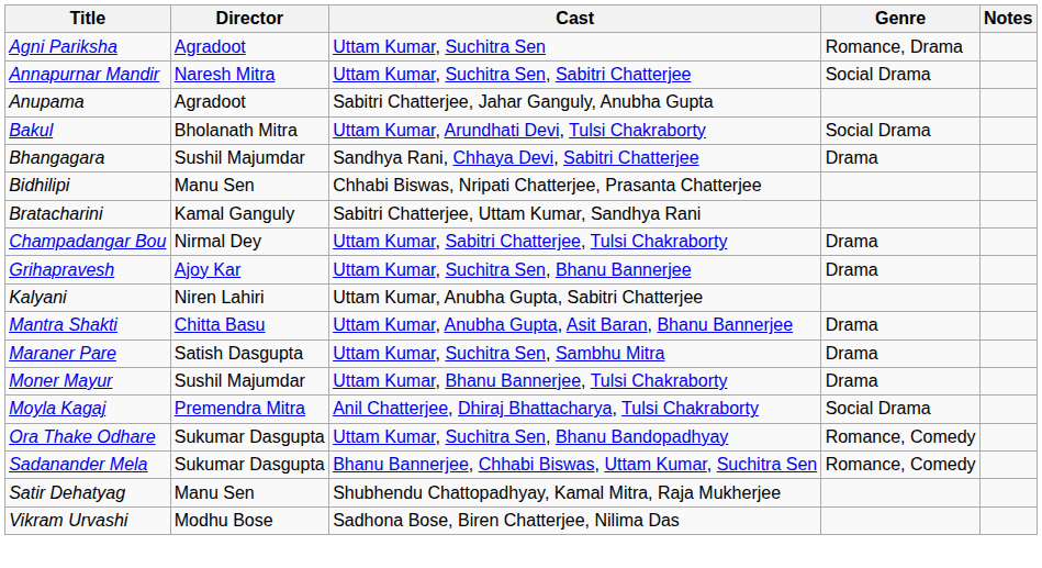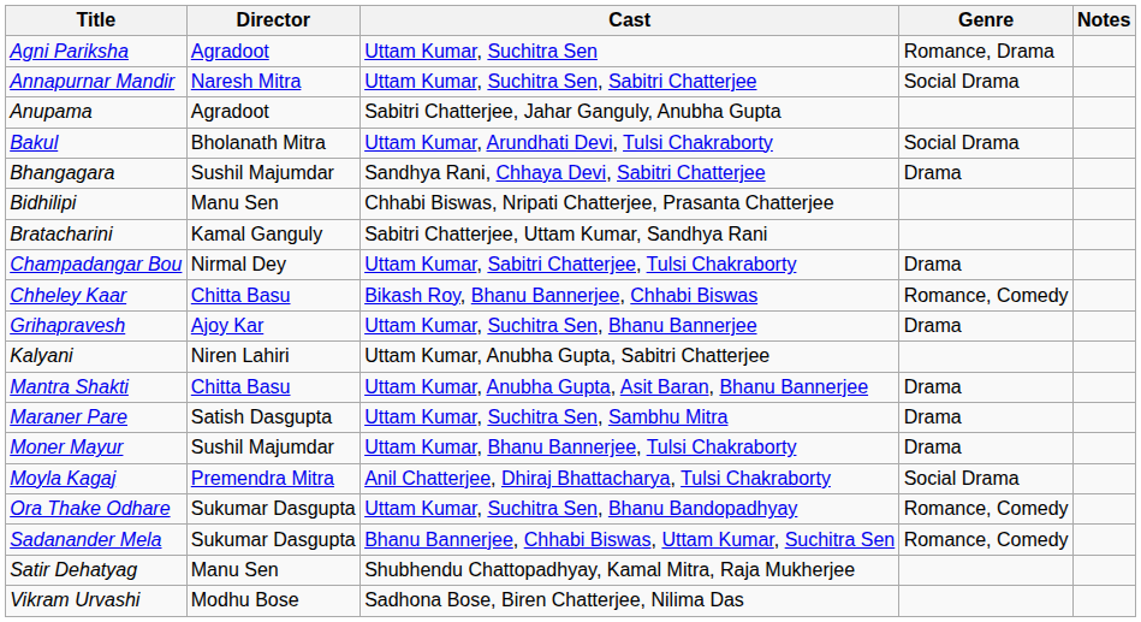+ row: Chheley Kaar | Chitta Basu | Bikash Roy, Bhanu Bannerjee, Chhabi Biswas | Romance, Comedy
